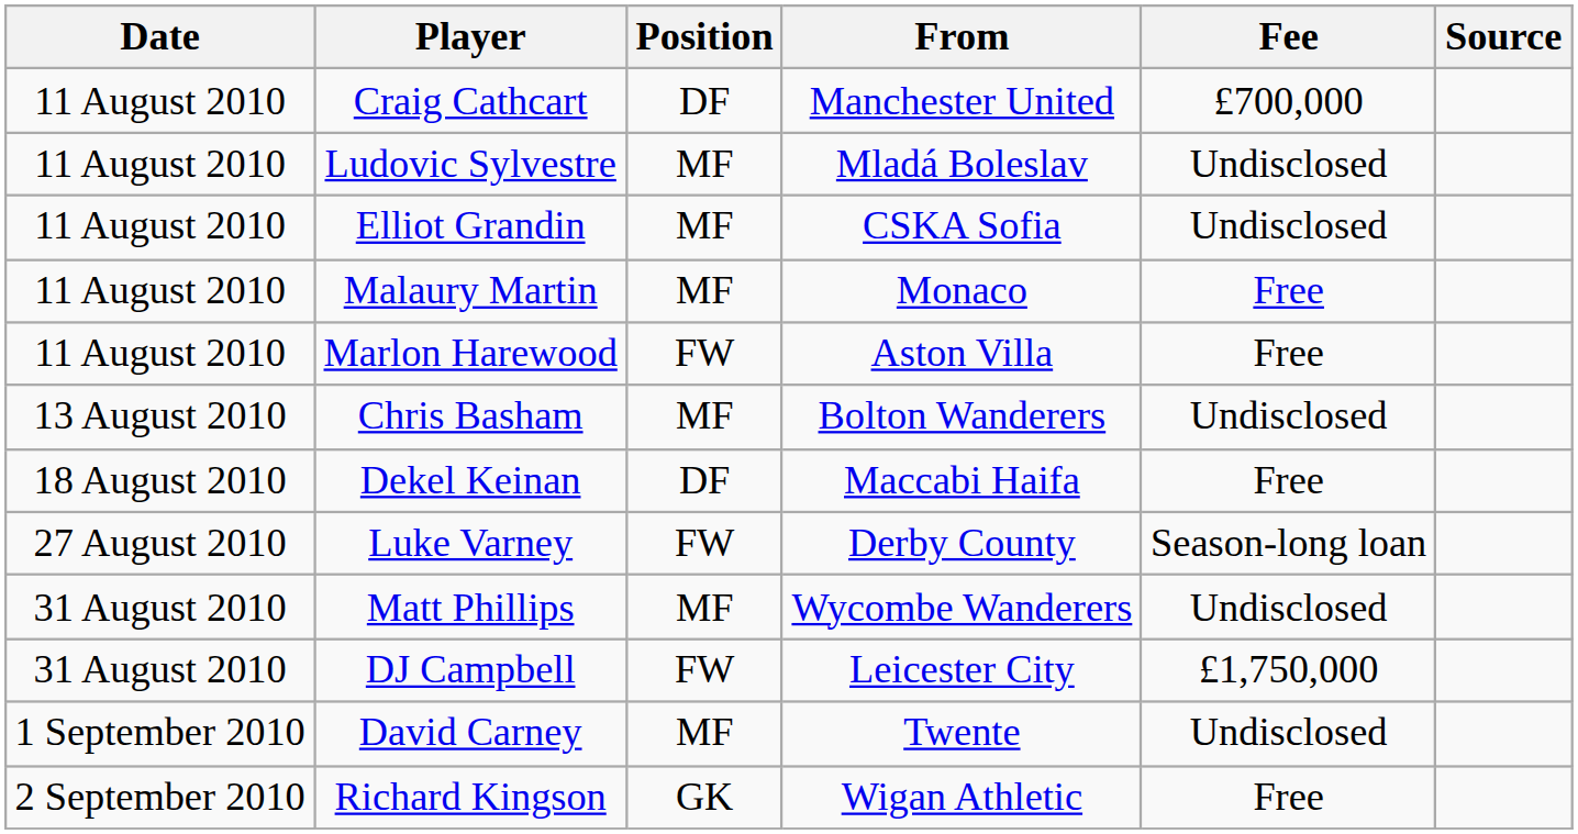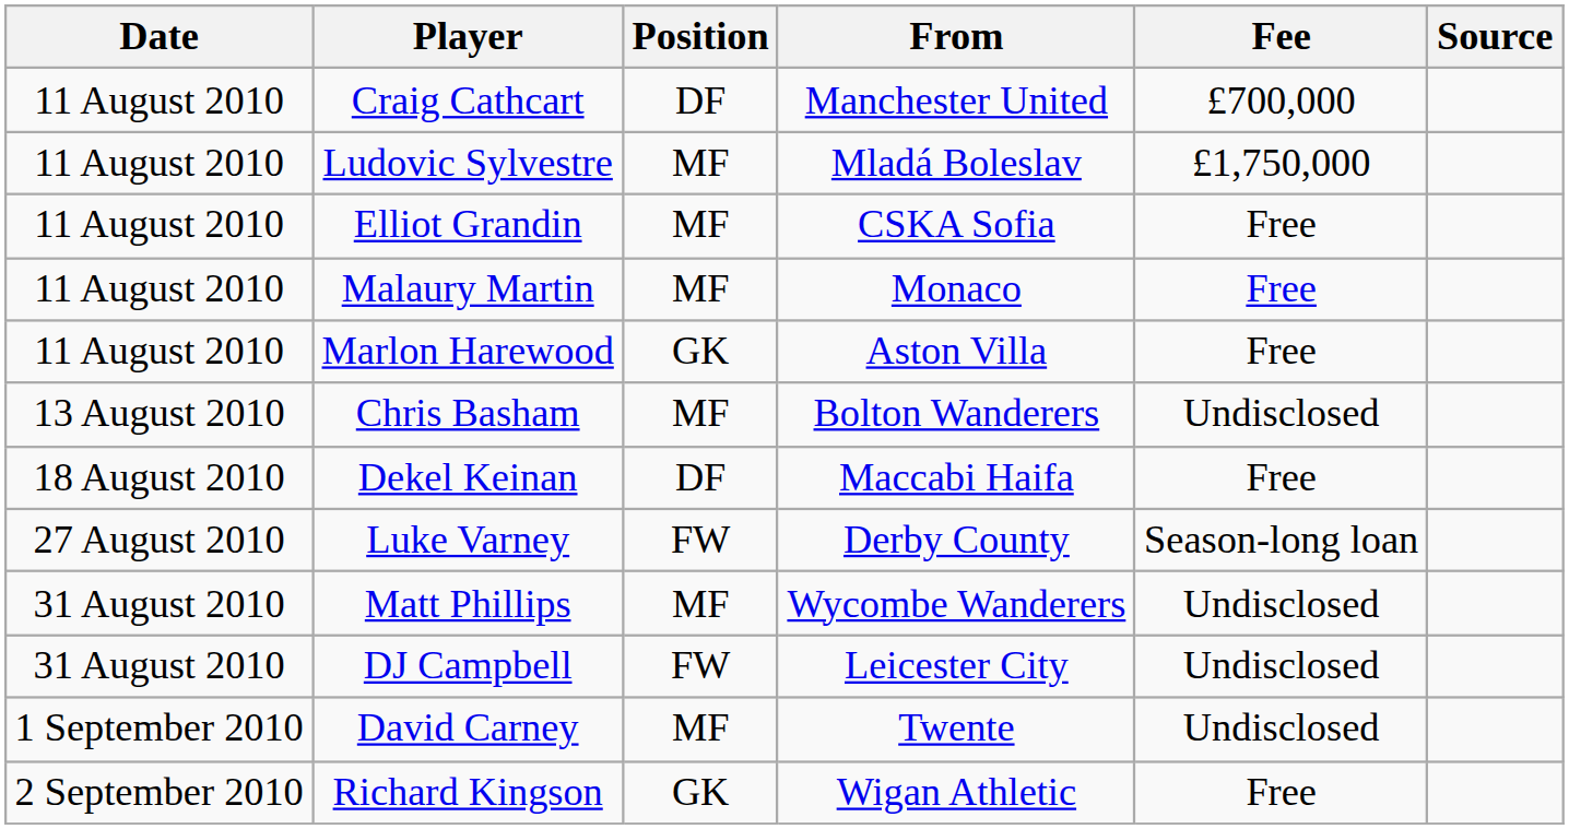Ludovic Sylvestre | Fee: Undisclosed -> £1,750,000
Elliot Grandin | Fee: Undisclosed -> Free
Marlon Harewood | Position: FW -> GK
DJ Campbell | Fee: £1,750,000 -> Undisclosed
